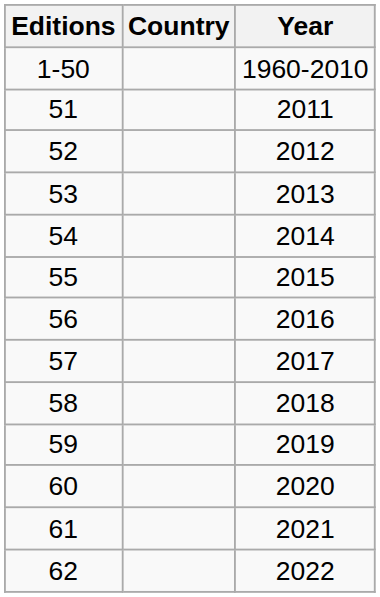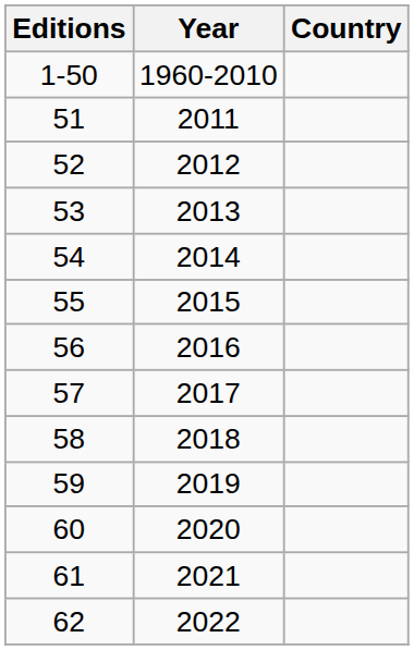columns swapped: Year <-> Country
